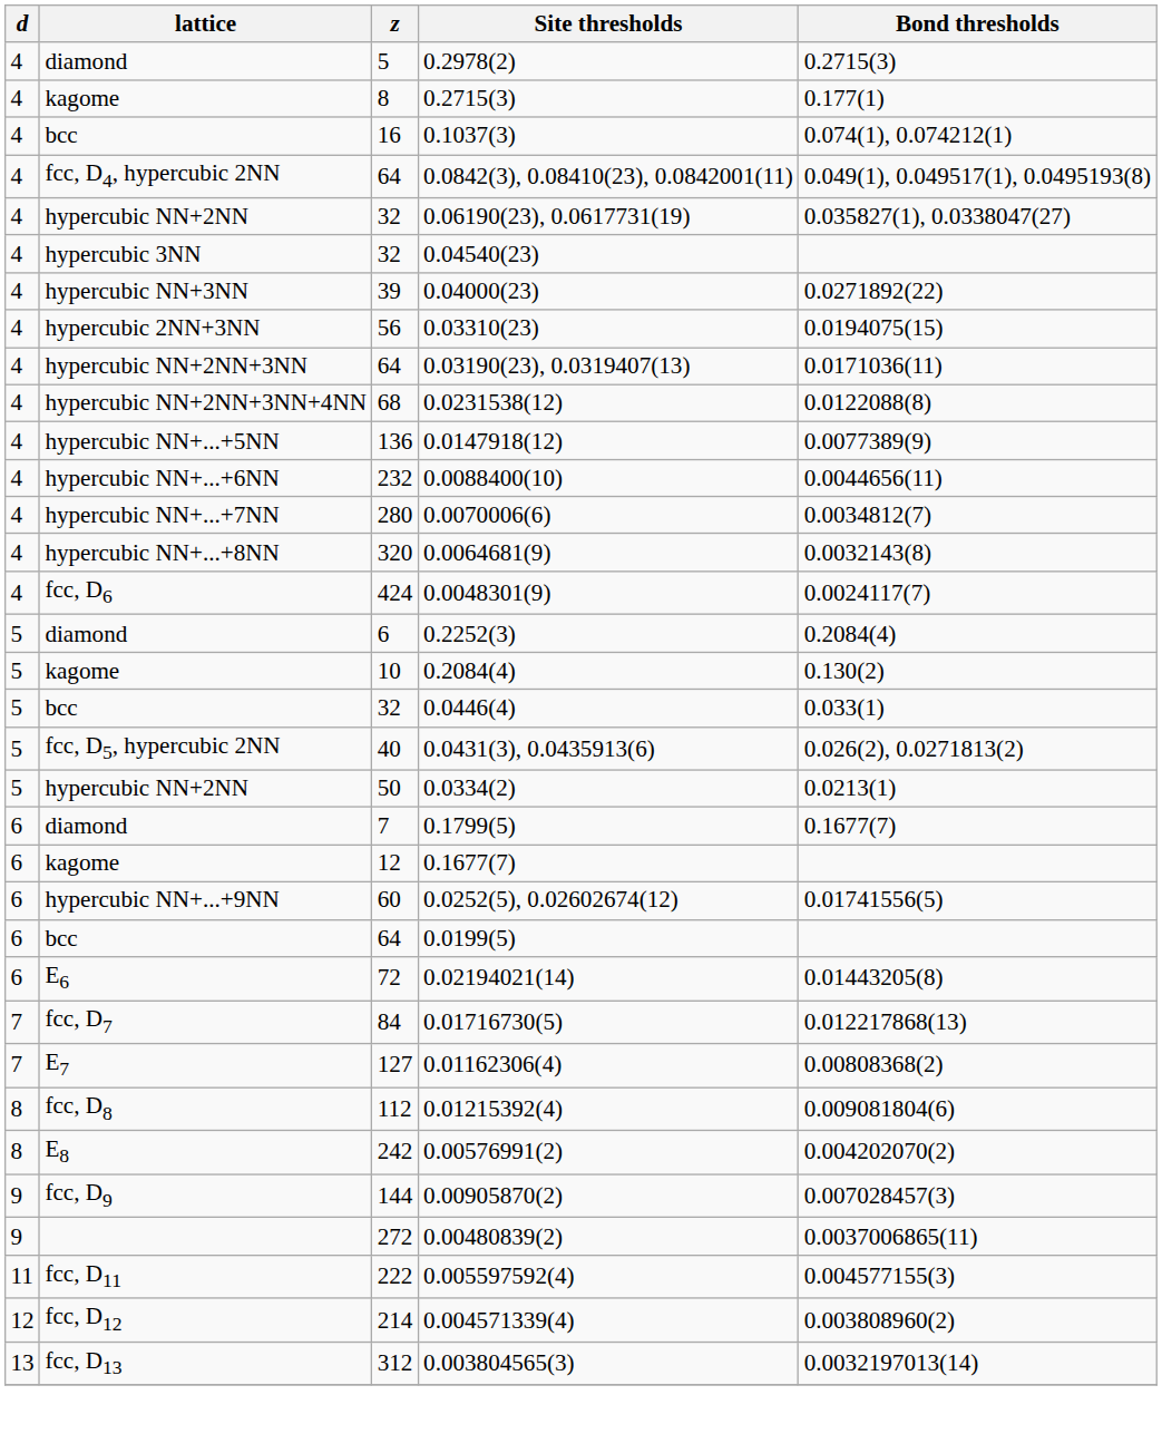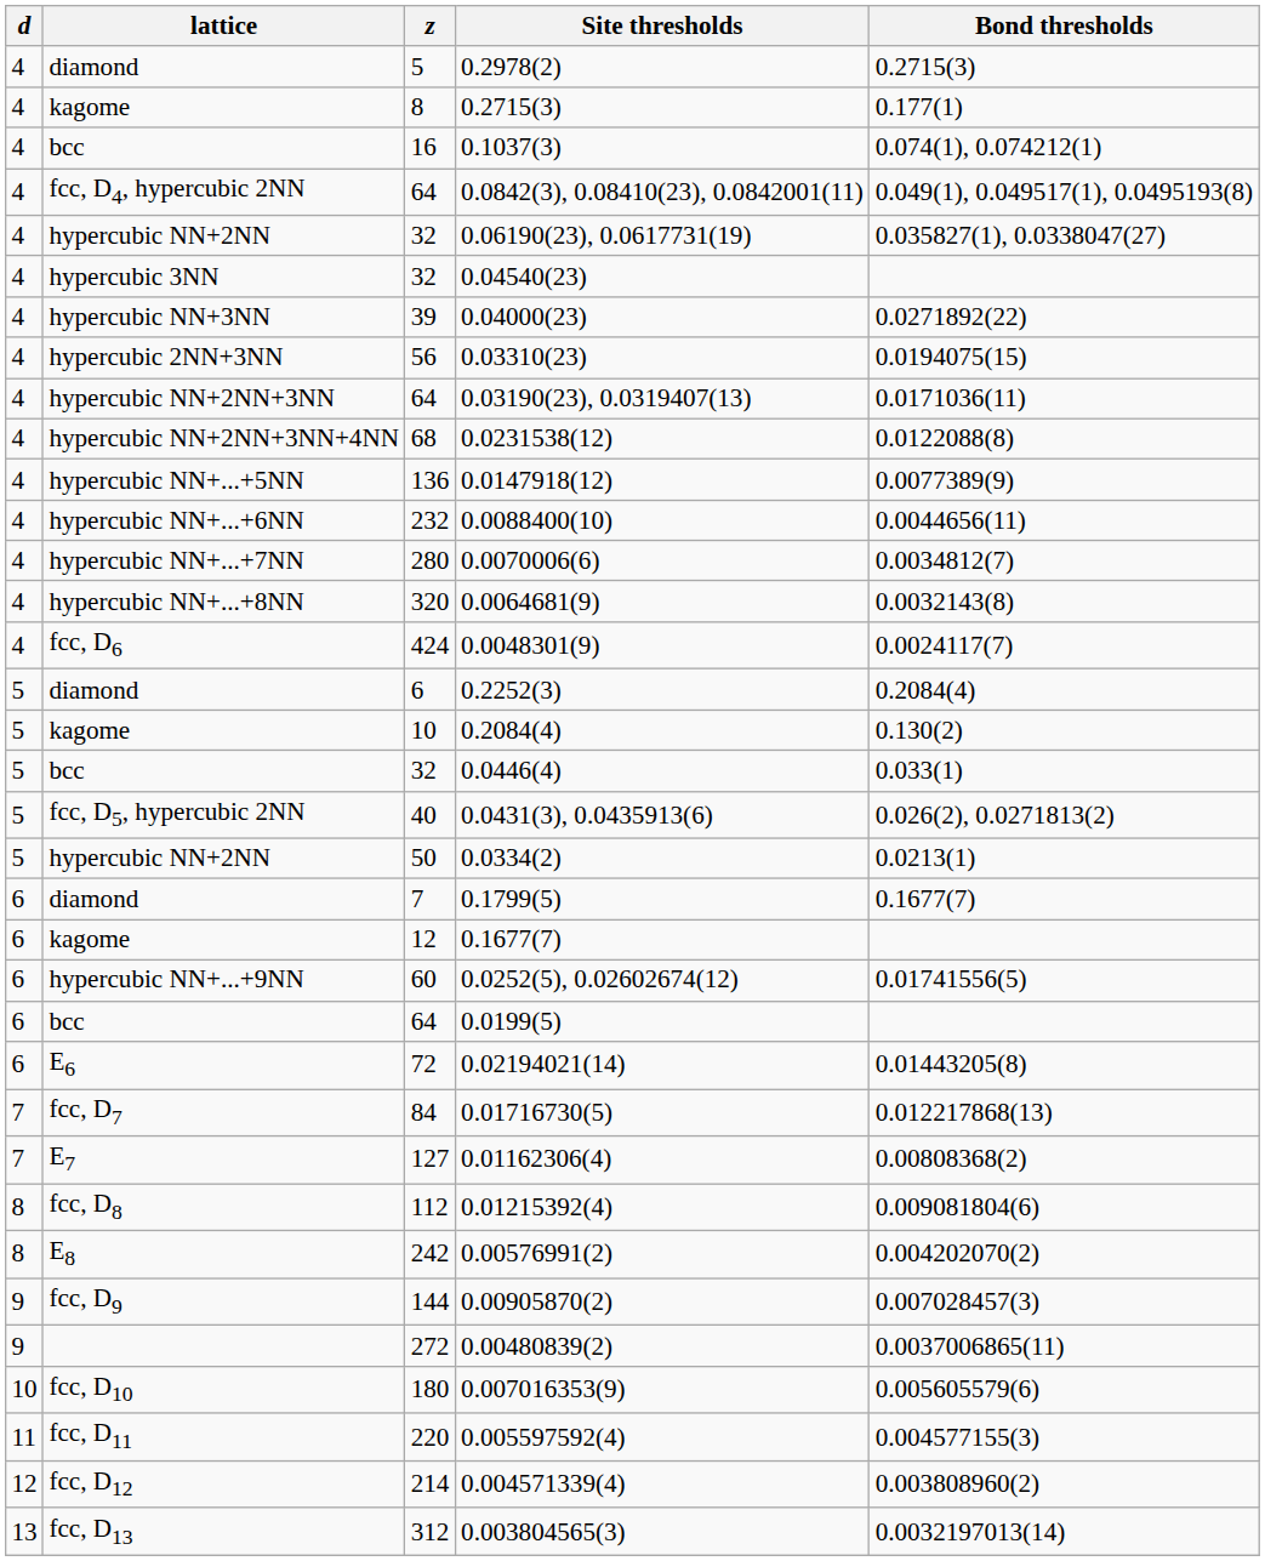+ row: 10 | fcc, D10 | 180 | 0.007016353(9) | 0.005605579(6)
0.005597592(4) | z: 222 -> 220
